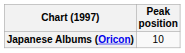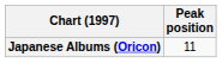Japanese Albums (Oricon) | Peak position: 10 -> 11
